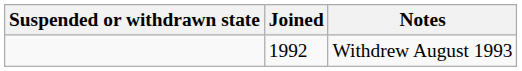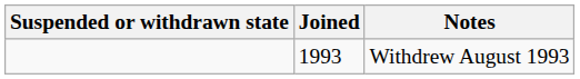Withdrew August 1993 | Joined: 1992 -> 1993
